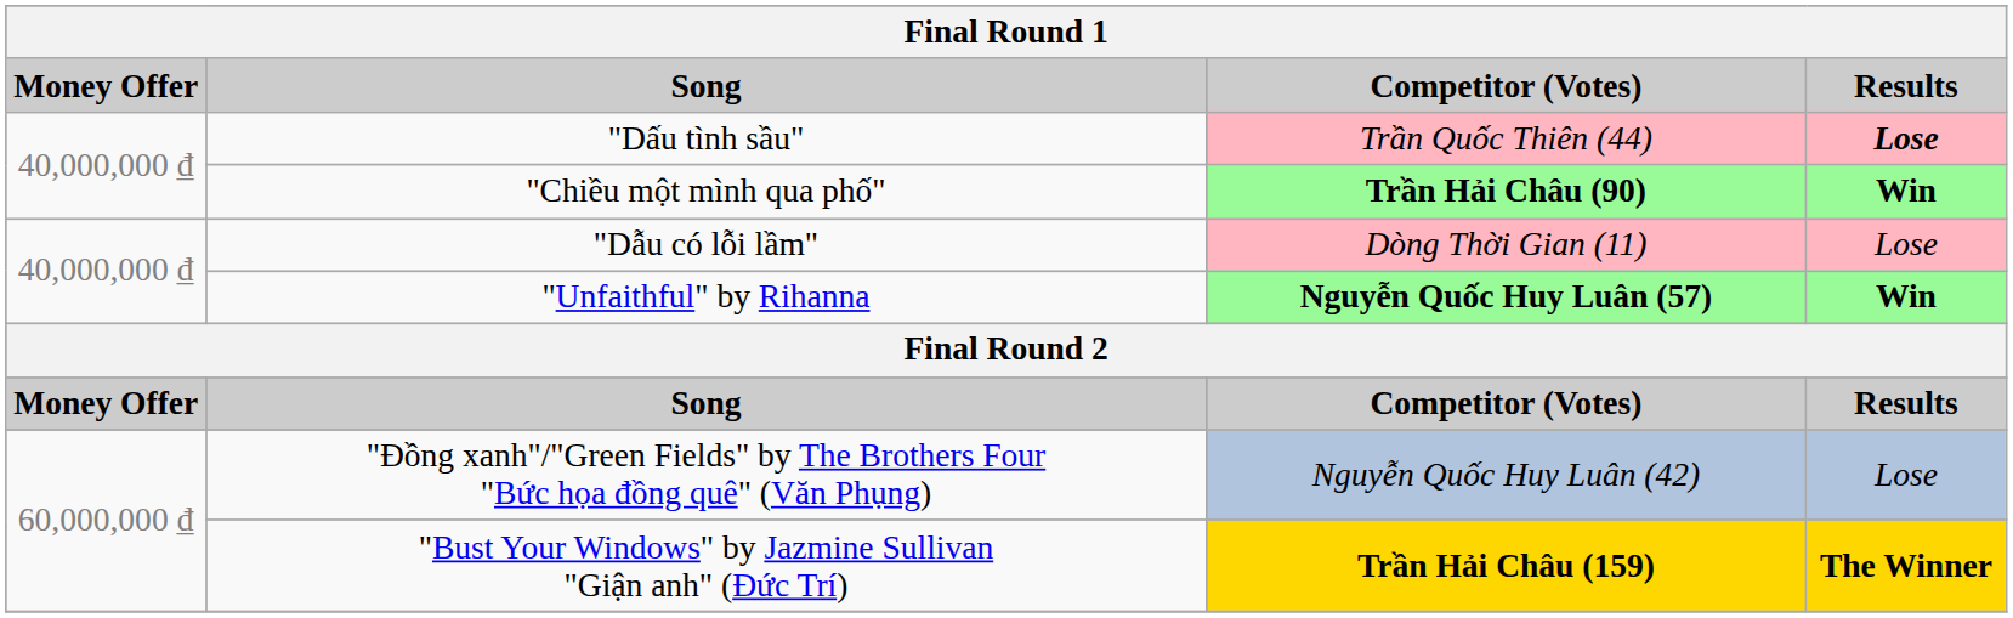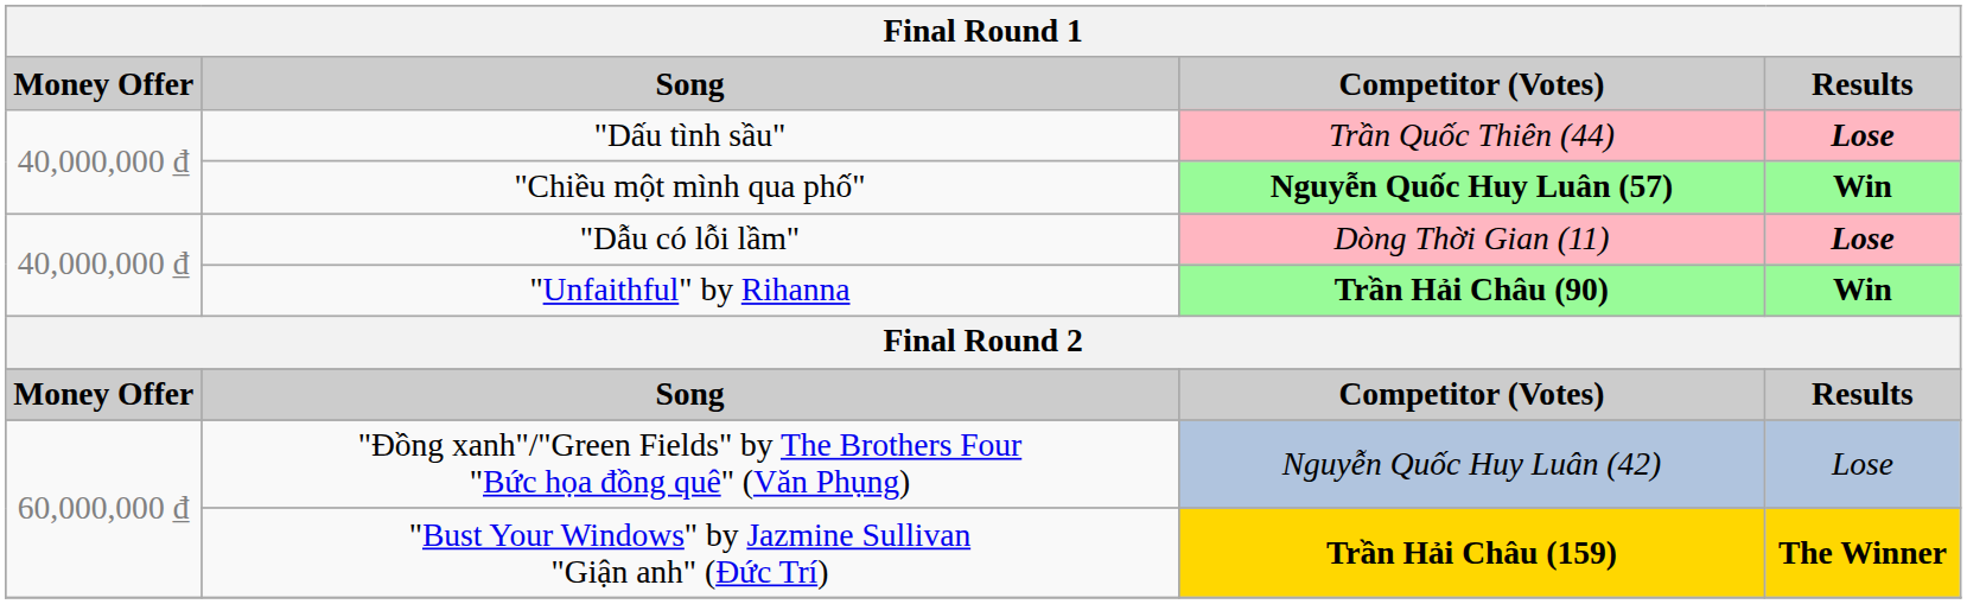"Chiều một mình qua phố" | Competitor (Votes): Trần Hải Châu (90) -> Nguyễn Quốc Huy Luân (57)
"Dẫu có lỗi lầm" | Results: normal -> bold
"Unfaithful" by Rihanna | Competitor (Votes): Nguyễn Quốc Huy Luân (57) -> Trần Hải Châu (90)
